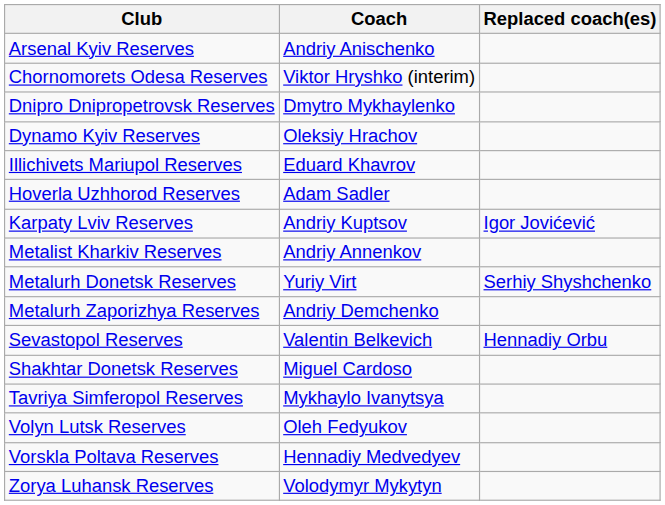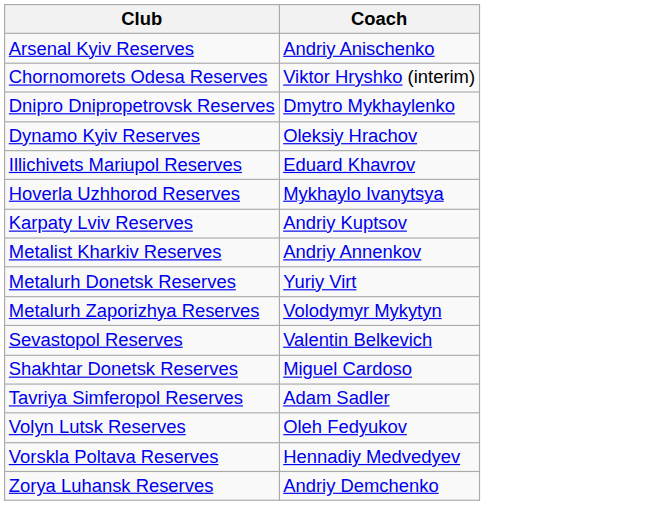- column: Replaced coach(es) | Igor Jovićević | Serhiy Shyshchenko | Hennadiy Orbu
Hoverla Uzhhorod Reserves | Coach: Adam Sadler -> Mykhaylo Ivanytsya
Metalurh Zaporizhya Reserves | Coach: Andriy Demchenko -> Volodymyr Mykytyn
Tavriya Simferopol Reserves | Coach: Mykhaylo Ivanytsya -> Adam Sadler
Zorya Luhansk Reserves | Coach: Volodymyr Mykytyn -> Andriy Demchenko
